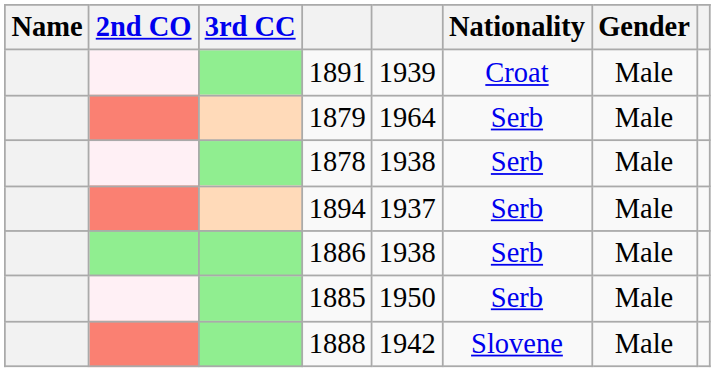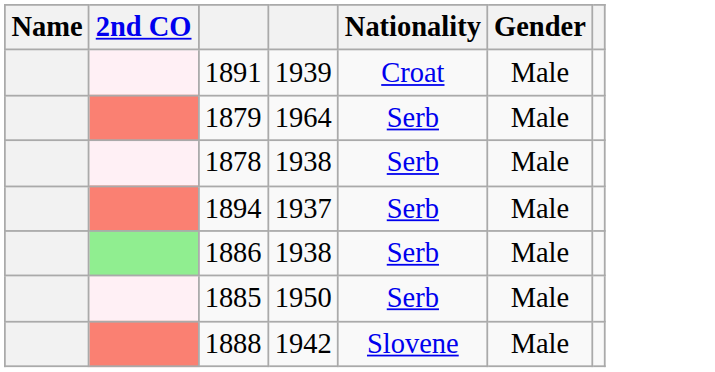- column: 3rd CC
